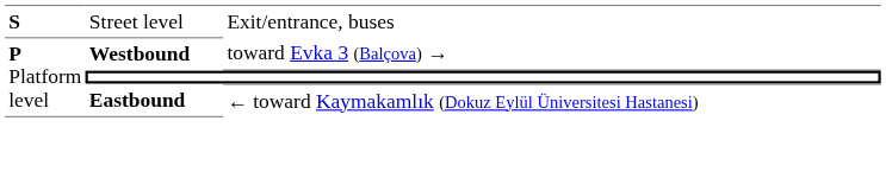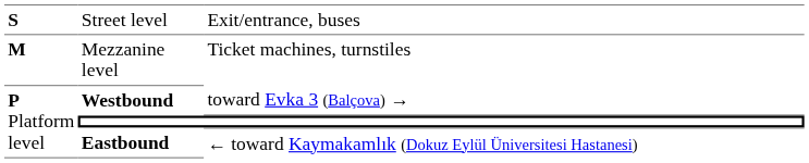+ row: M | Mezzanine level | Ticket machines, turnstiles
